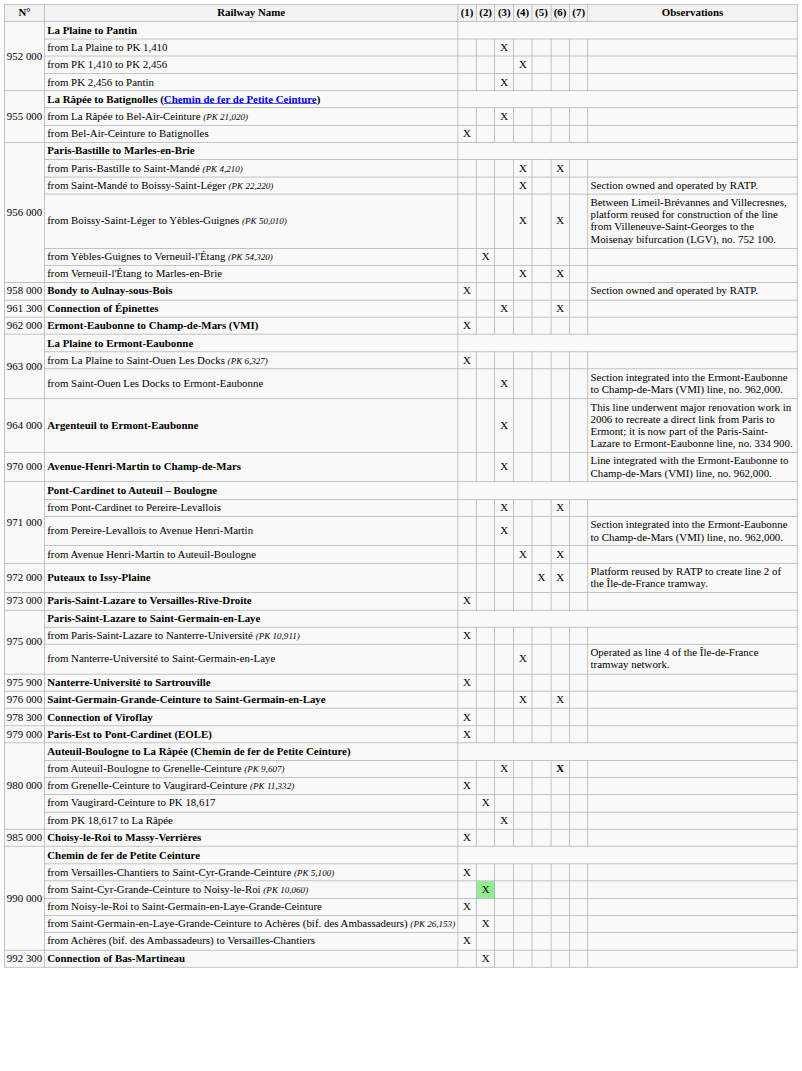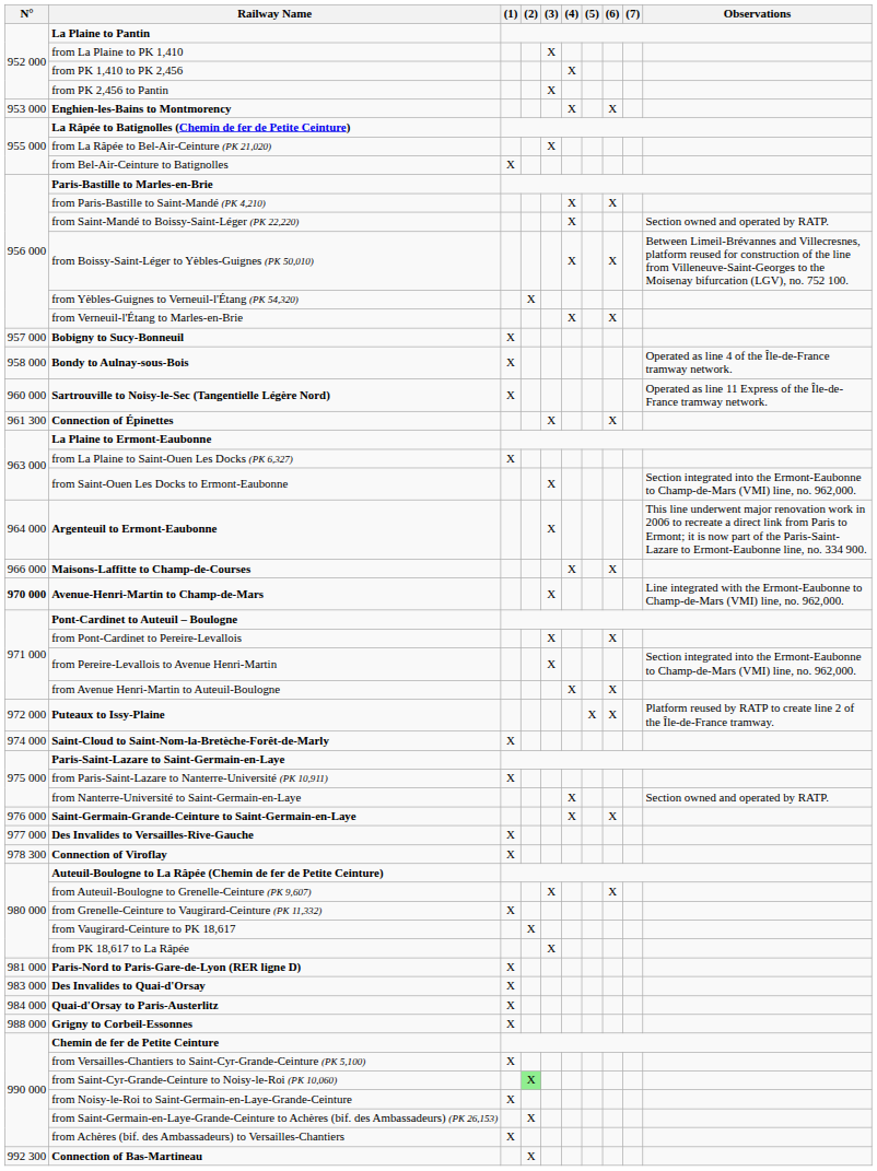+ row: 953 000 | Enghien-les-Bains to Montmorency | X | X
+ row: 957 000 | Bobigny to Sucy-Bonneuil | X
Bondy to Aulnay-sous-Bois | Observations: Section owned and operated by RATP. -> Operated as line 4 of the Île-de-France tramway network.
+ row: 960 000 | Sartrouville to Noisy-le-Sec (Tangentielle Légère Nord) | X | Operated as line 11 Express of the Île-de-France tramway network.
- row: 962 000 | Ermont-Eaubonne to Champ-de-Mars (VMI) | X
+ row: 966 000 | Maisons-Laffitte to Champ-de-Courses | X | X
Avenue-Henri-Martin to Champ-de-Mars | N°: normal -> bold
- row: 973 000 | Paris-Saint-Lazare to Versailles-Rive-Droite | X
+ row: 974 000 | Saint-Cloud to Saint-Nom-la-Bretèche-Forêt-de-Marly | X
from Nanterre-Université to Saint-Germain-en-Laye | Observations: Operated as line 4 of the Île-de-France tramway network. -> Section owned and operated by RATP.
- row: 975 900 | Nanterre-Université to Sartrouville | X
+ row: 977 000 | Des Invalides to Versailles-Rive-Gauche | X
- row: 979 000 | Paris-Est to Pont-Cardinet (EOLE) | X
from Auteuil-Boulogne to Grenelle-Ceinture (PK 9,607) | (6): bold -> normal
+ row: 981 000 | Paris-Nord to Paris-Gare-de-Lyon (RER ligne D) | X
+ row: 983 000 | Des Invalides to Quai-d'Orsay | X
+ row: 984 000 | Quai-d'Orsay to Paris-Austerlitz | X
- row: 985 000 | Choisy-le-Roi to Massy-Verrières | X
+ row: 988 000 | Grigny to Corbeil-Essonnes | X
